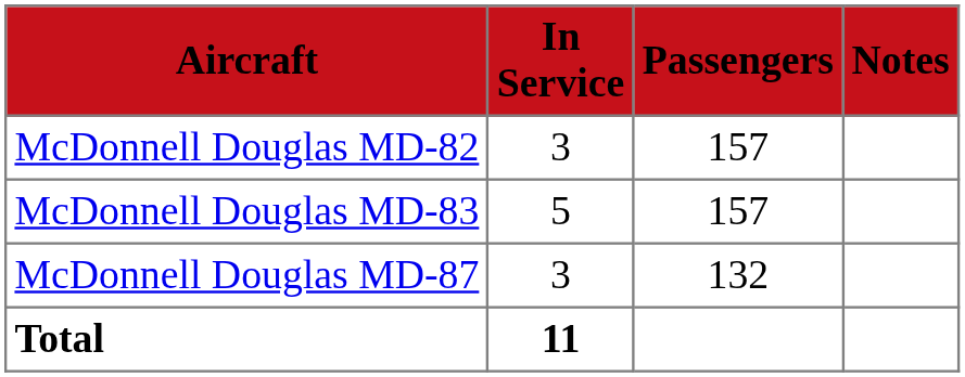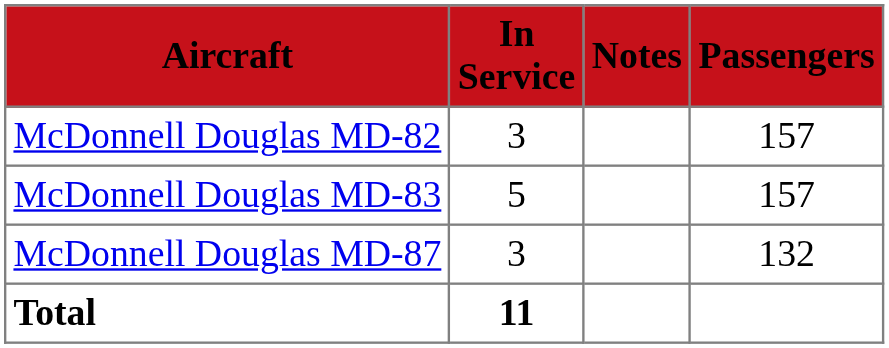columns swapped: Passengers <-> Notes
